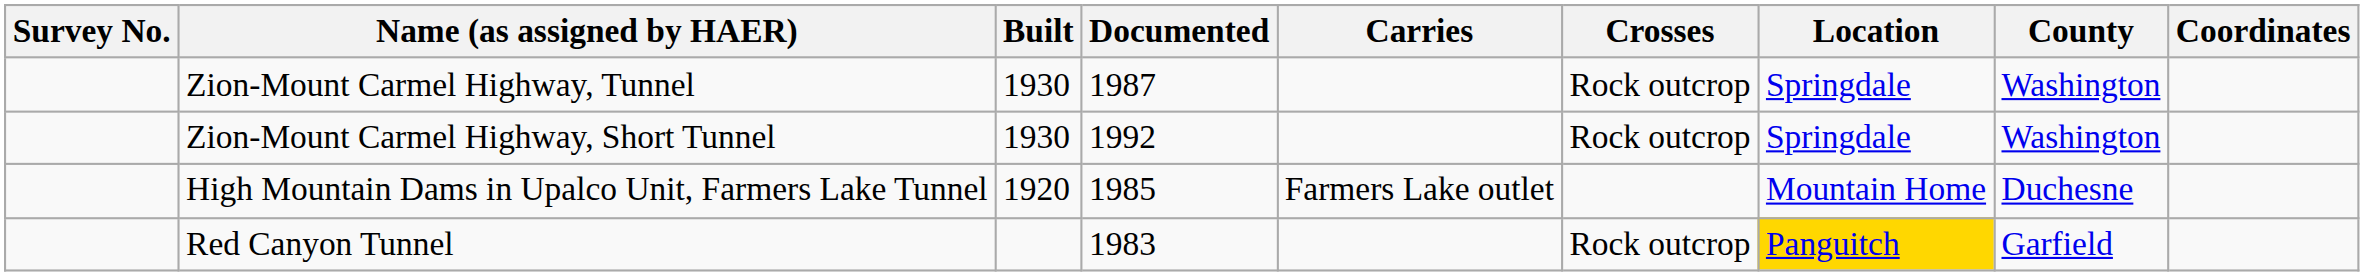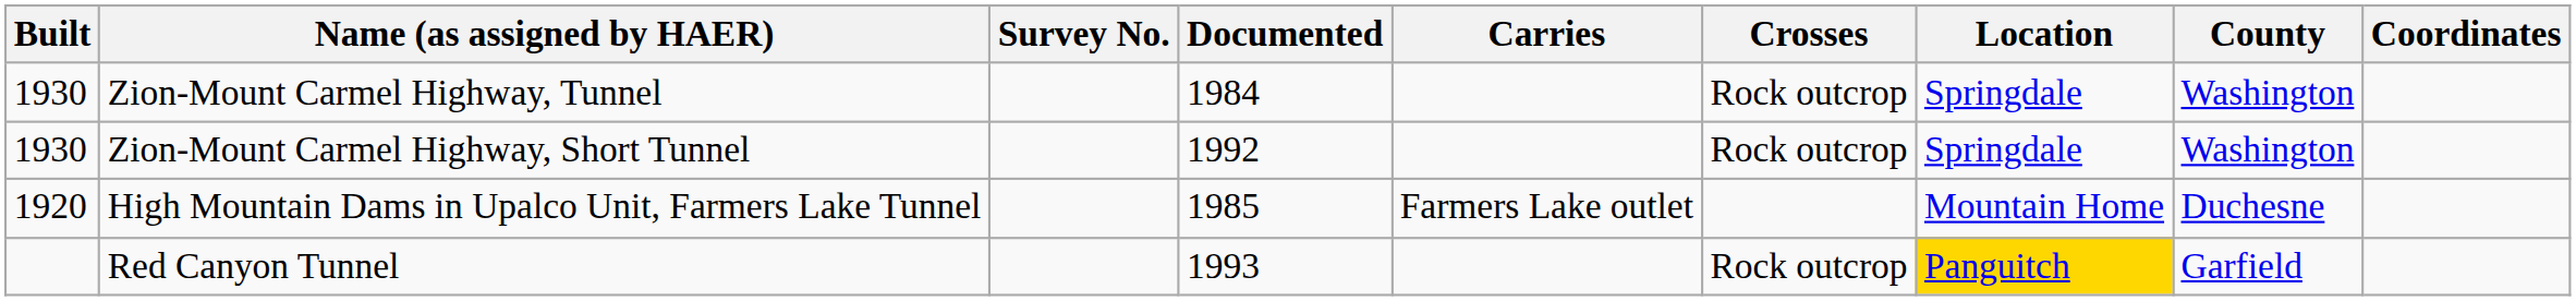columns swapped: Survey No. <-> Built
Zion-Mount Carmel Highway, Tunnel | Documented: 1987 -> 1984
Red Canyon Tunnel | Documented: 1983 -> 1993
